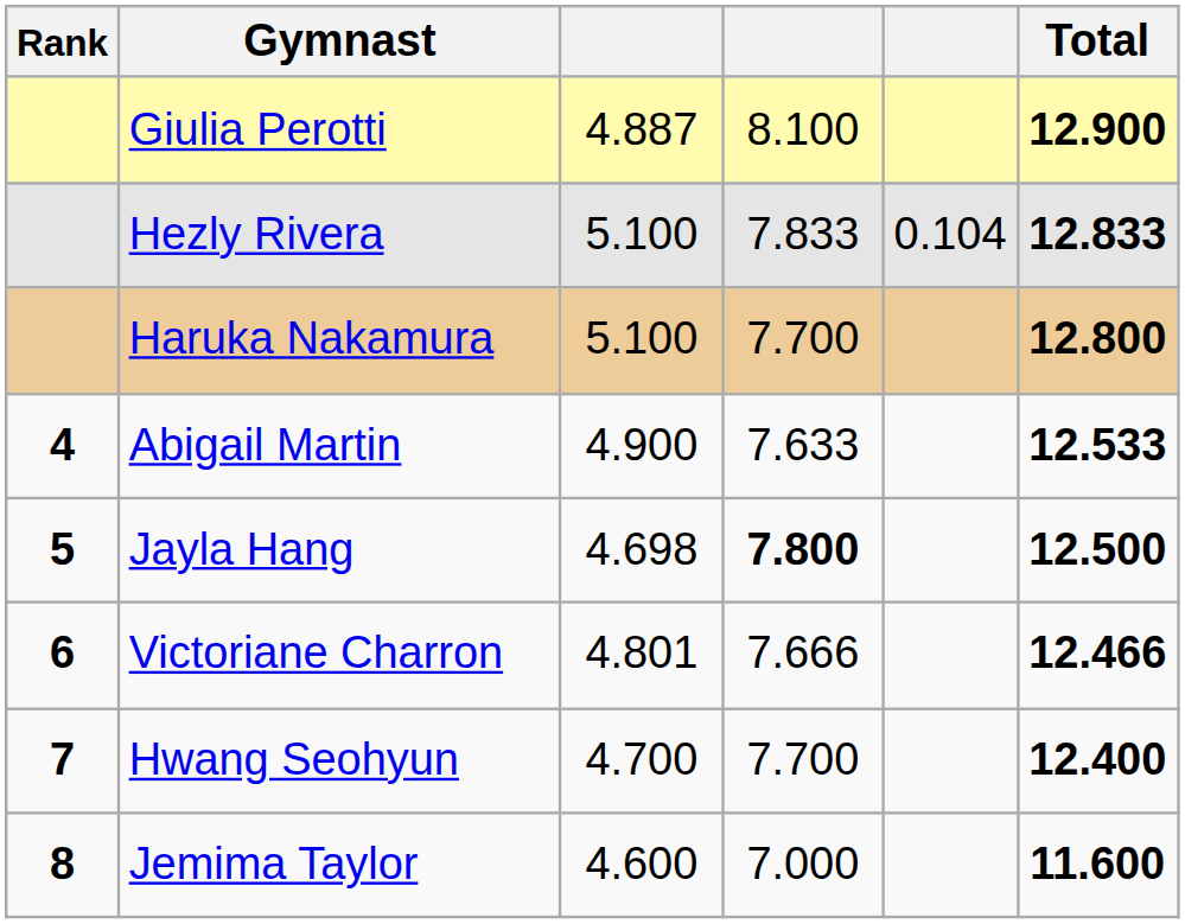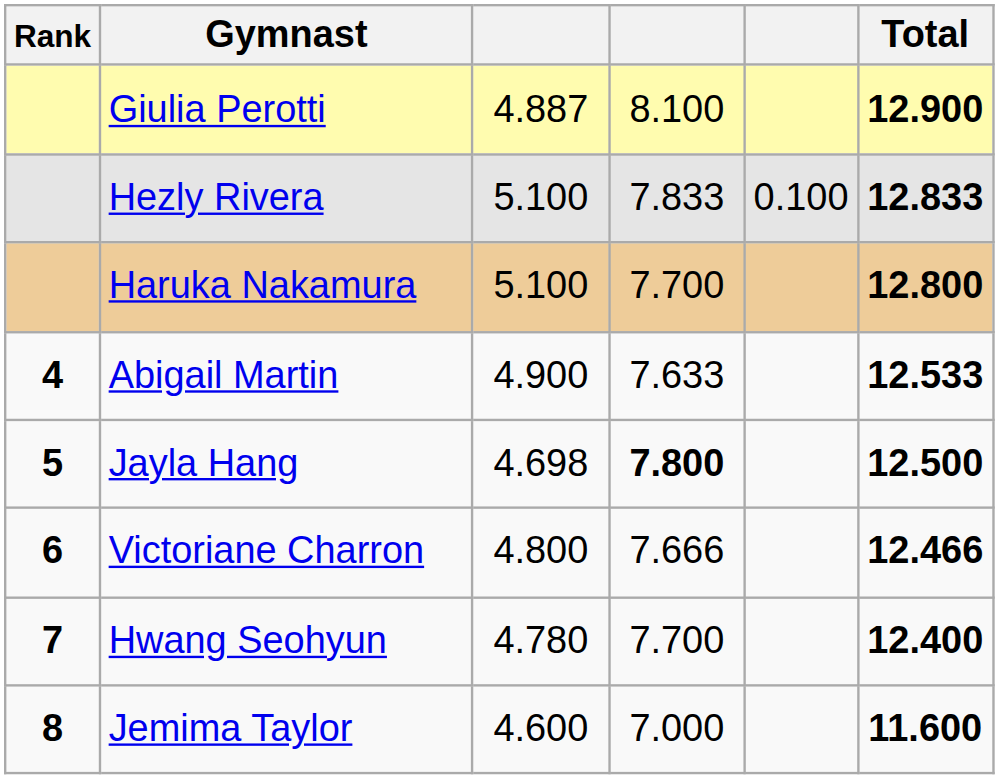Hezly Rivera | column 5: 0.104 -> 0.100
Victoriane Charron | column 3: 4.801 -> 4.800
Hwang Seohyun | column 3: 4.700 -> 4.780
